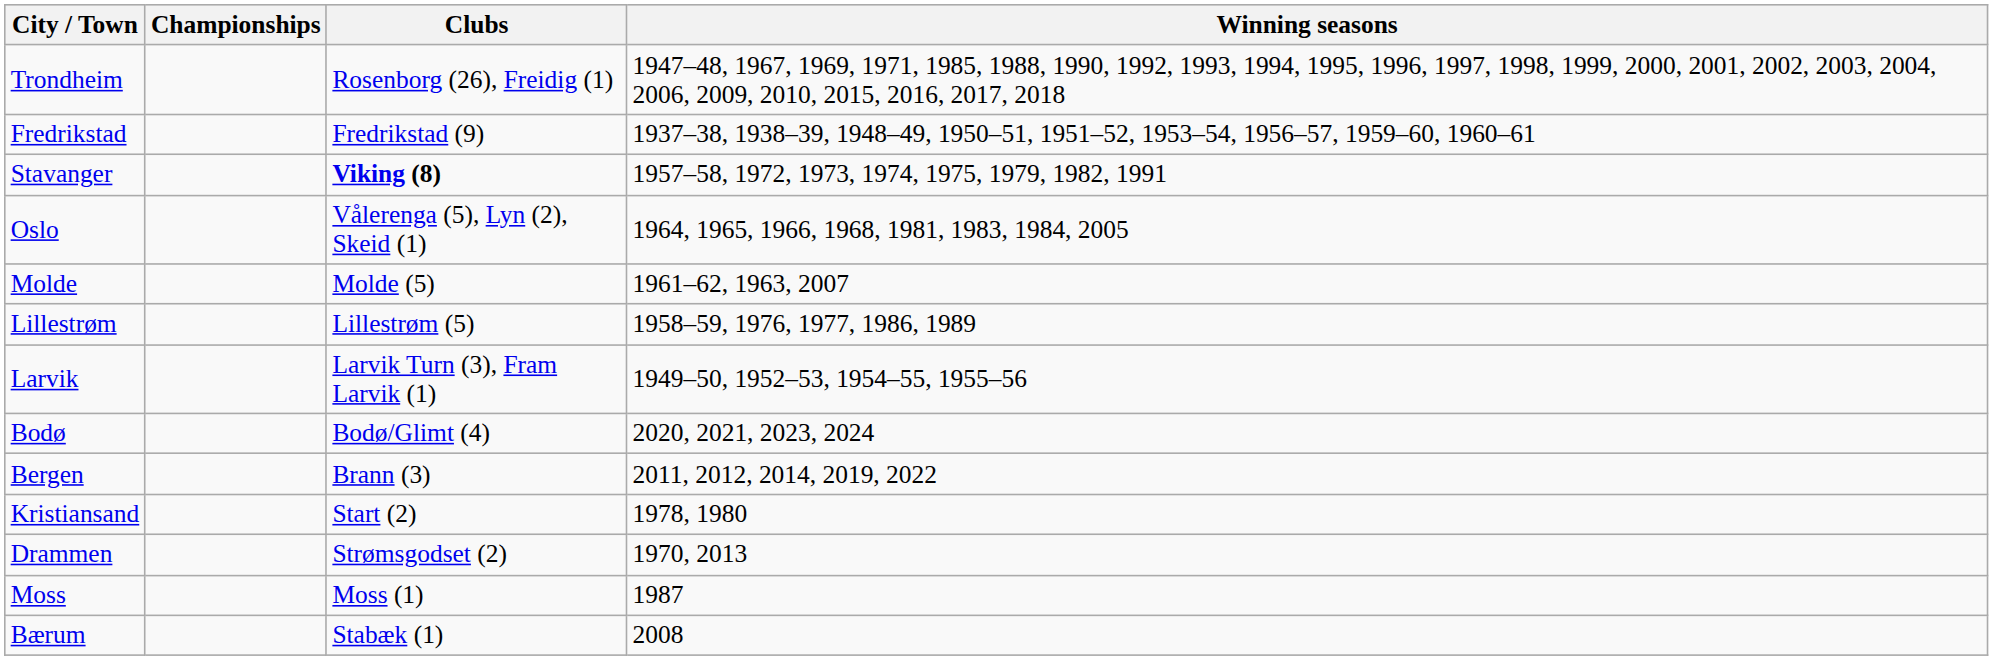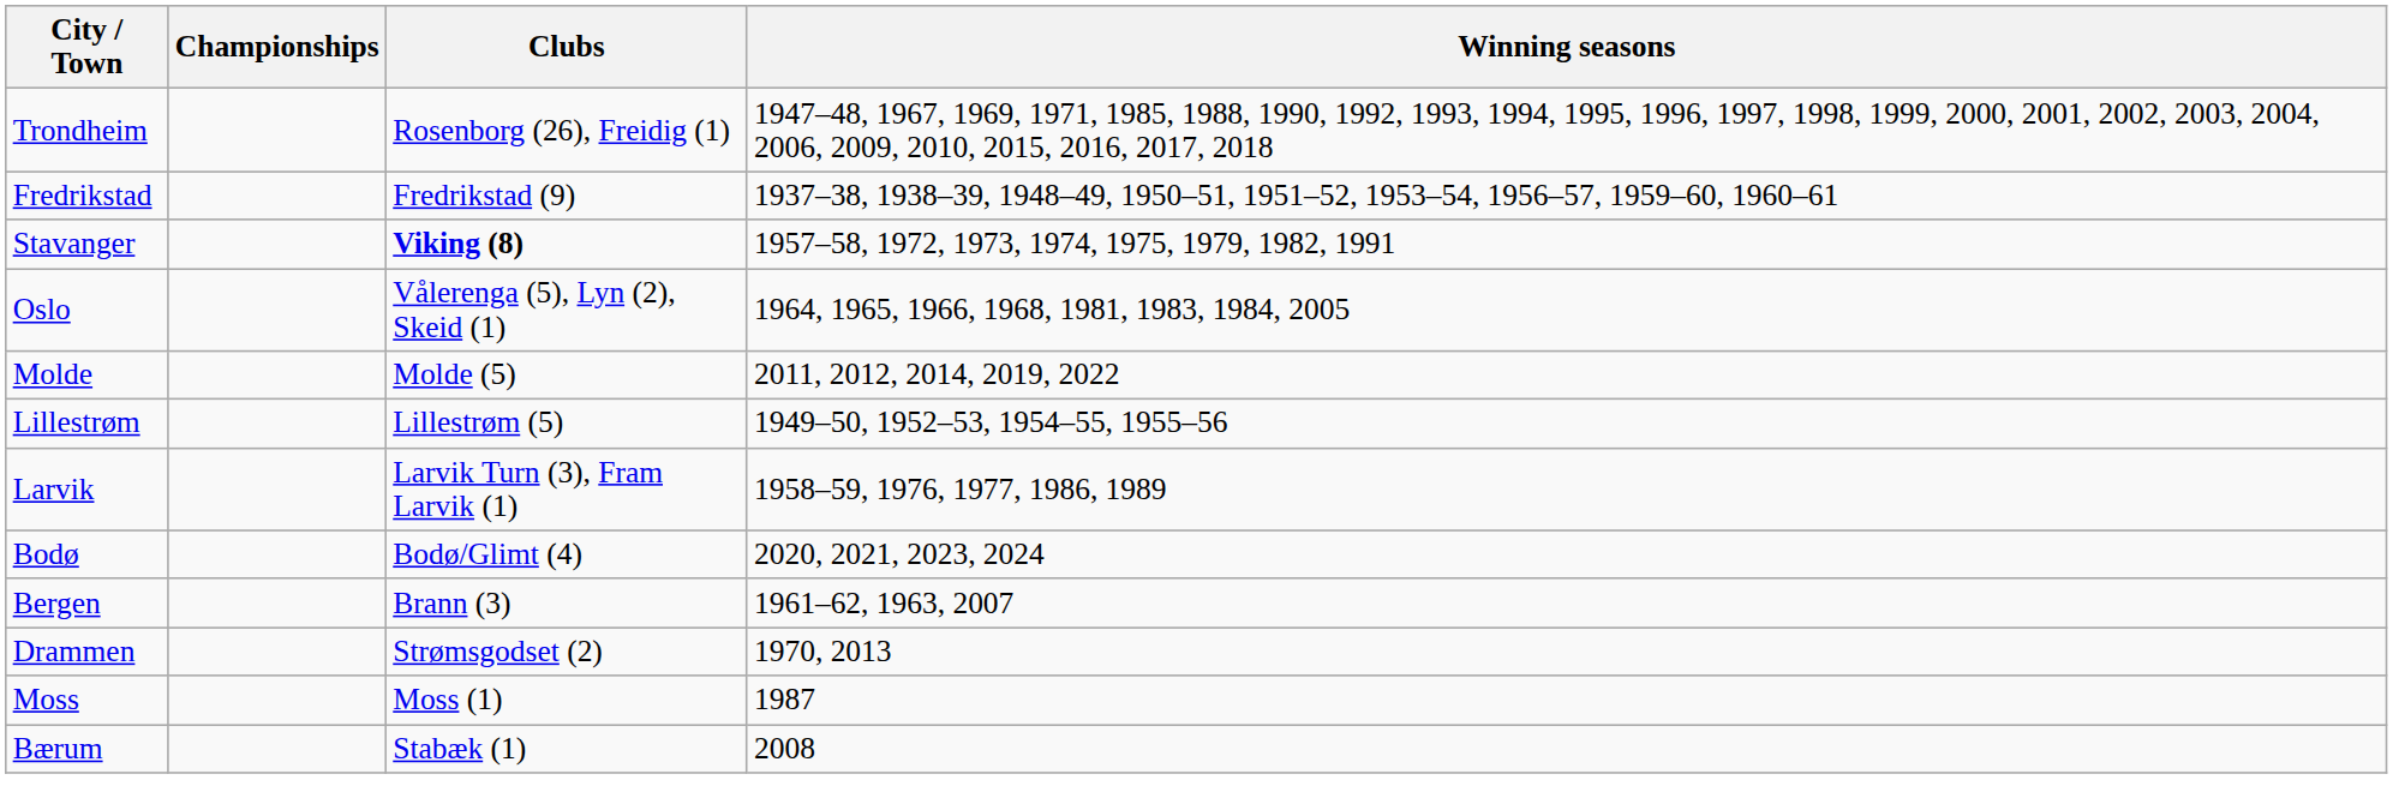Molde | Winning seasons: 1961–62, 1963, 2007 -> 2011, 2012, 2014, 2019, 2022
Lillestrøm | Winning seasons: 1958–59, 1976, 1977, 1986, 1989 -> 1949–50, 1952–53, 1954–55, 1955–56
Larvik | Winning seasons: 1949–50, 1952–53, 1954–55, 1955–56 -> 1958–59, 1976, 1977, 1986, 1989
Bergen | Winning seasons: 2011, 2012, 2014, 2019, 2022 -> 1961–62, 1963, 2007
- row: Kristiansand | Start (2) | 1978, 1980
